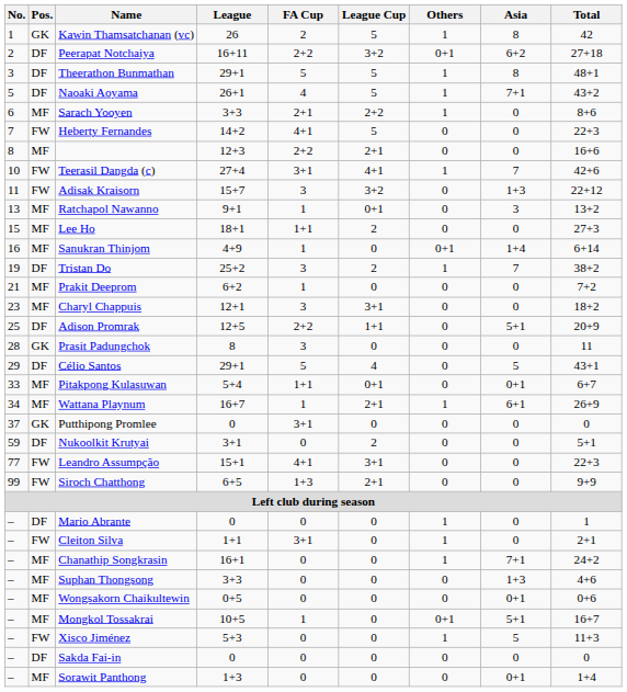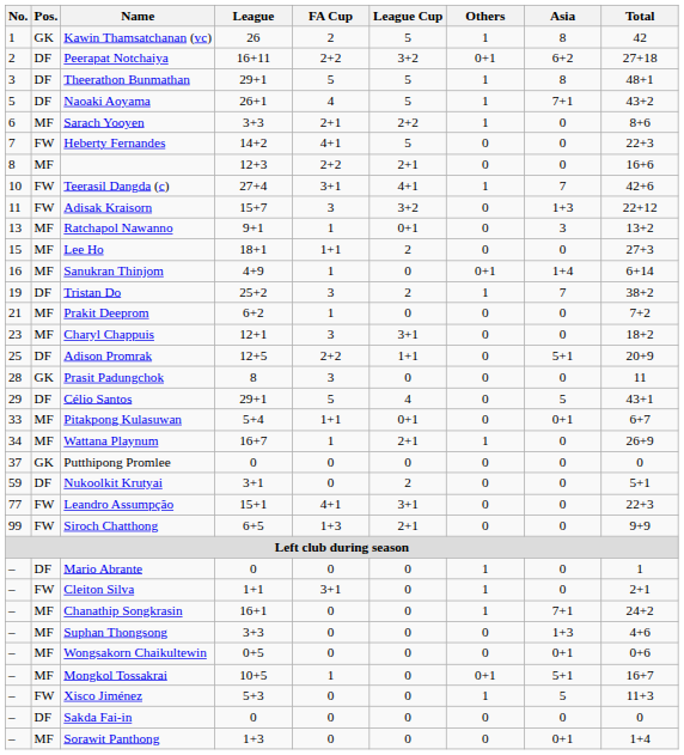Wattana Playnum | Asia: 6+1 -> 0
Putthipong Promlee | FA Cup: 3+1 -> 0
